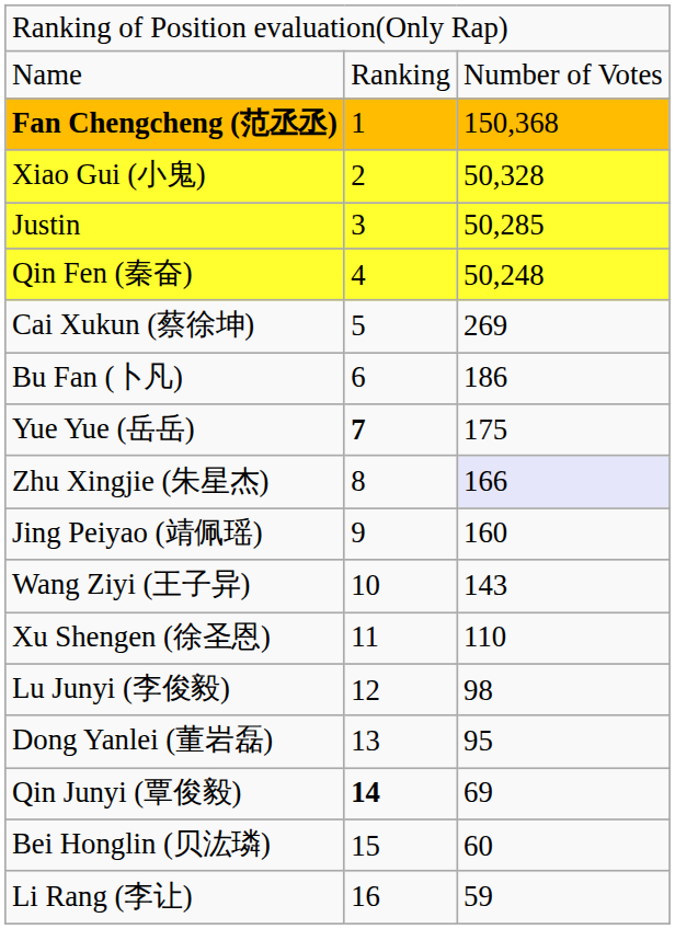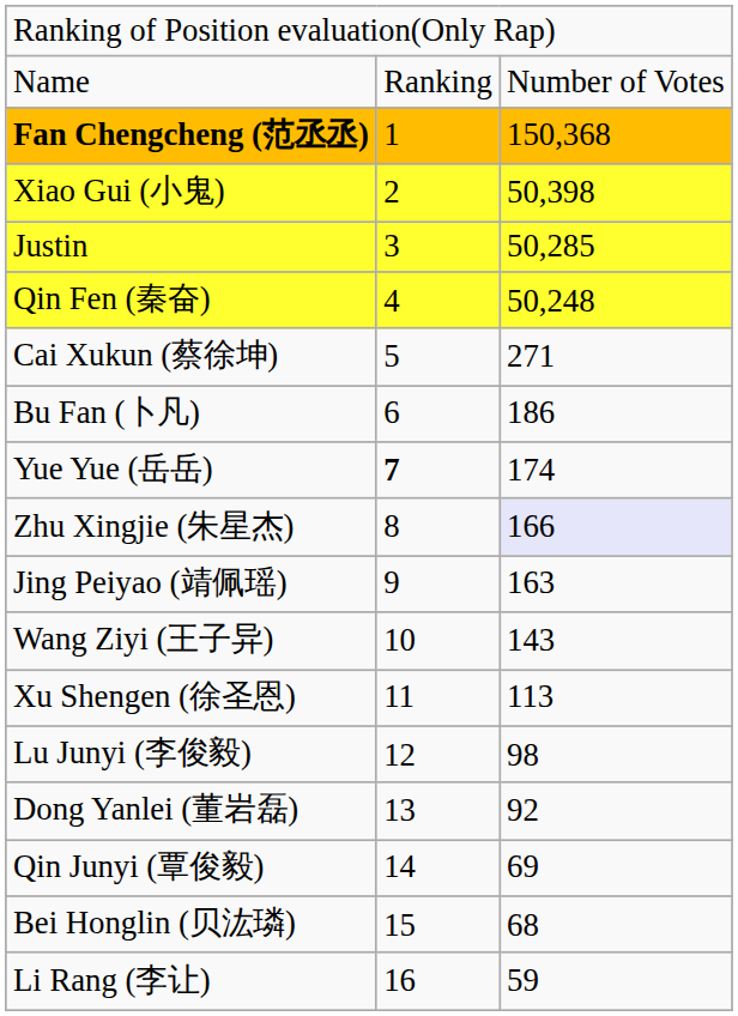Xiao Gui (小鬼) | column 3: 50,328 -> 50,398
Cai Xukun (蔡徐坤) | column 3: 269 -> 271
Yue Yue (岳岳) | column 3: 175 -> 174
Jing Peiyao (靖佩瑶) | column 3: 160 -> 163
Xu Shengen (徐圣恩) | column 3: 110 -> 113
Dong Yanlei (董岩磊) | column 3: 95 -> 92
Qin Junyi (覃俊毅) | column 2: bold -> normal
Bei Honglin (贝汯璘) | column 3: 60 -> 68
